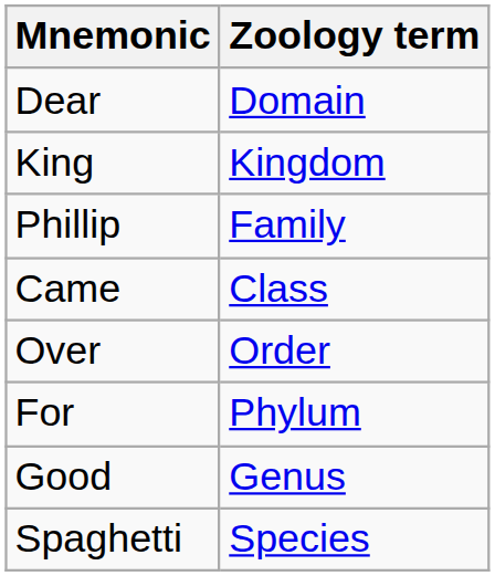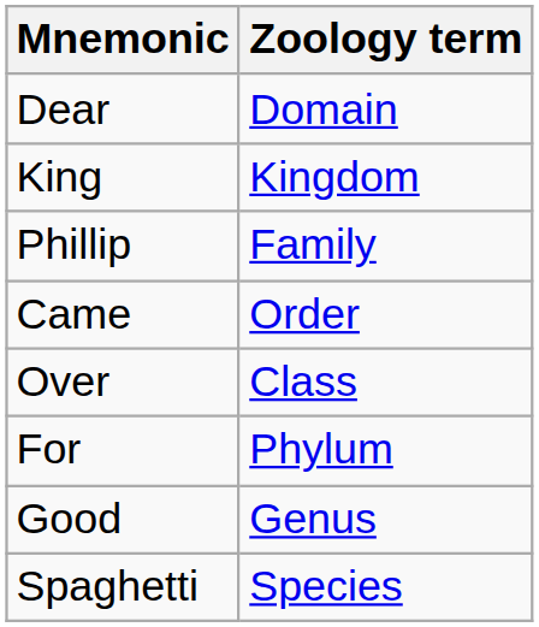Came | Zoology term: Class -> Order
Over | Zoology term: Order -> Class
